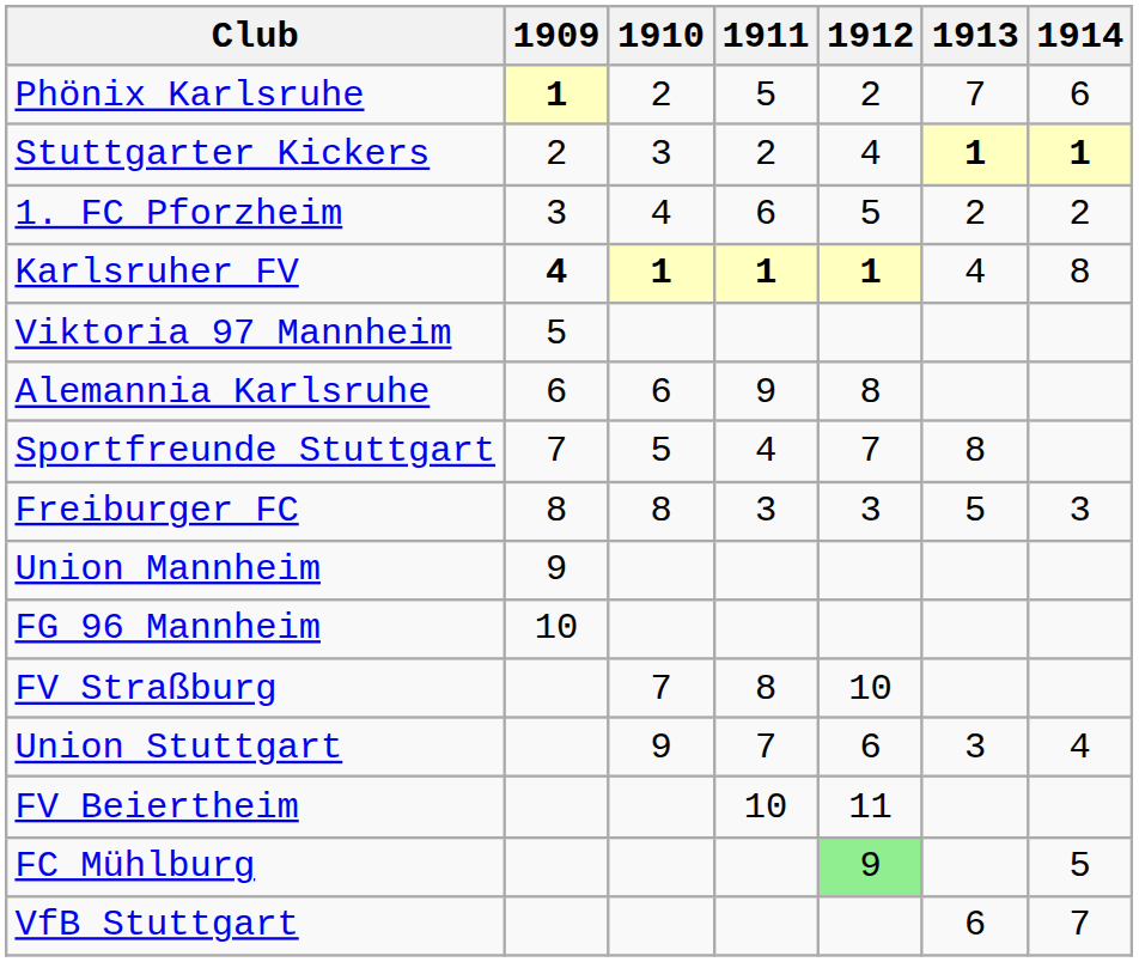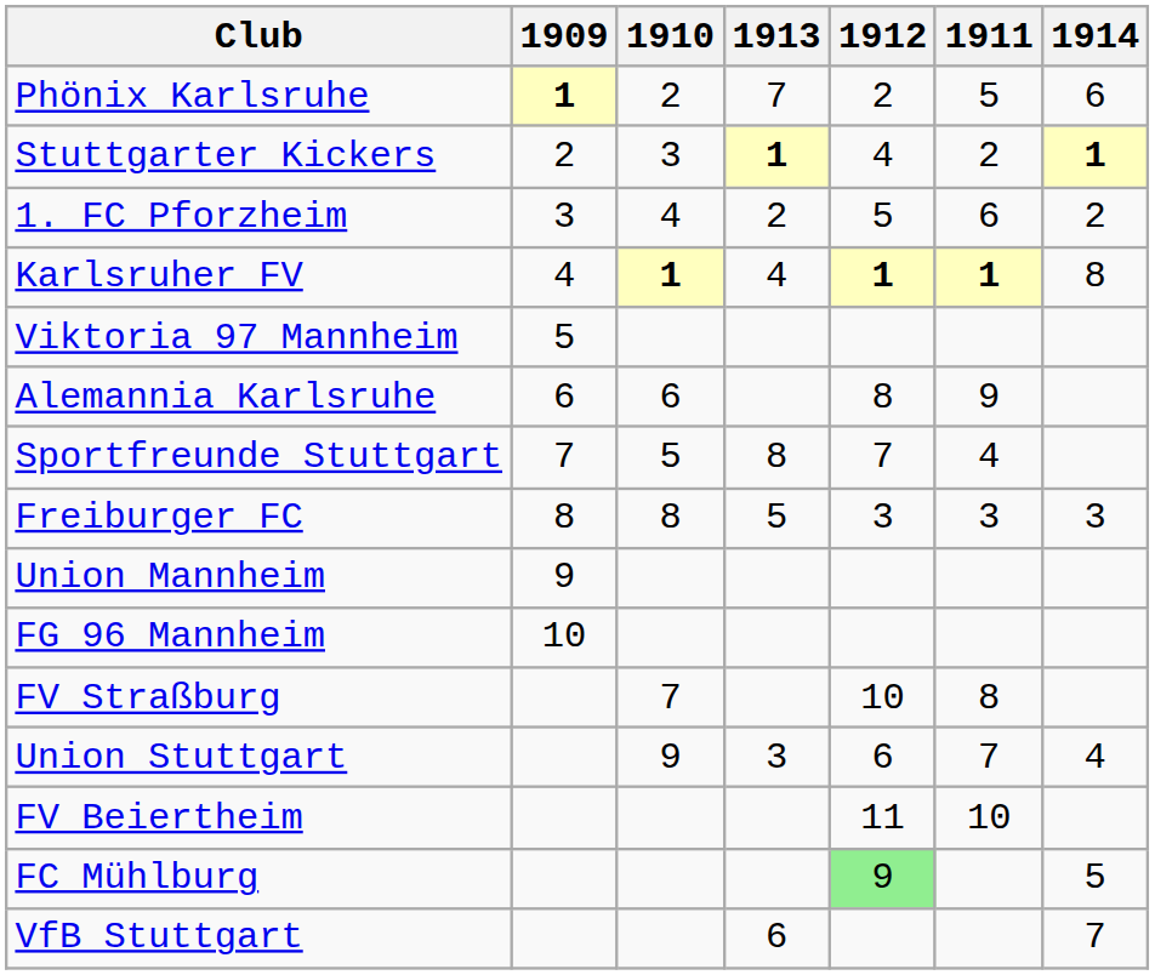columns swapped: 1911 <-> 1913
Karlsruher FV | 1909: bold -> normal
